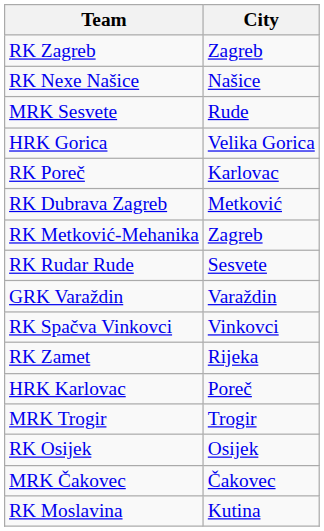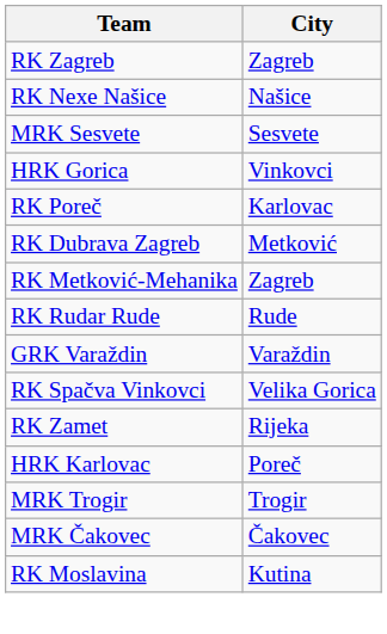MRK Sesvete | City: Rude -> Sesvete
HRK Gorica | City: Velika Gorica -> Vinkovci
RK Rudar Rude | City: Sesvete -> Rude
RK Spačva Vinkovci | City: Vinkovci -> Velika Gorica
- row: RK Osijek | Osijek
